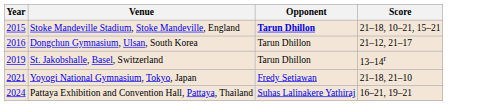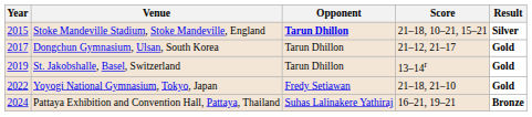+ column: Result | Silver | Gold | Gold | Gold | Bronze
Dongchun Gymnasium, Ulsan, South Korea | Year: 2016 -> 2017
Yoyogi National Gymnasium, Tokyo, Japan | Year: 2021 -> 2022
